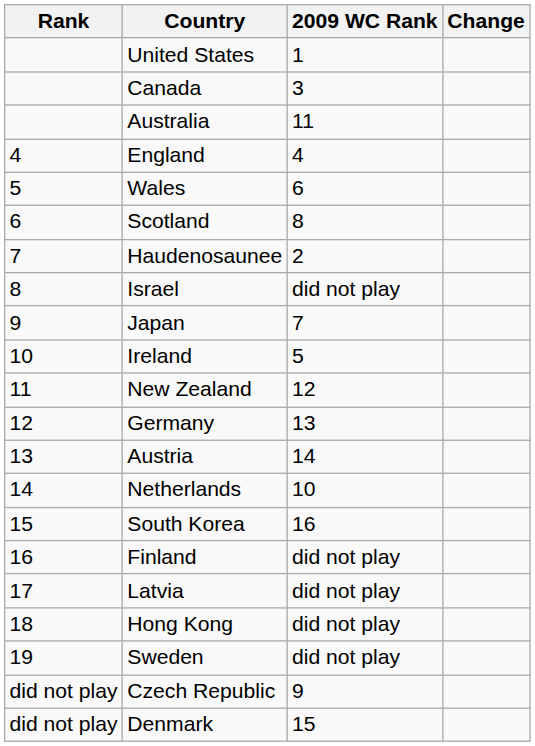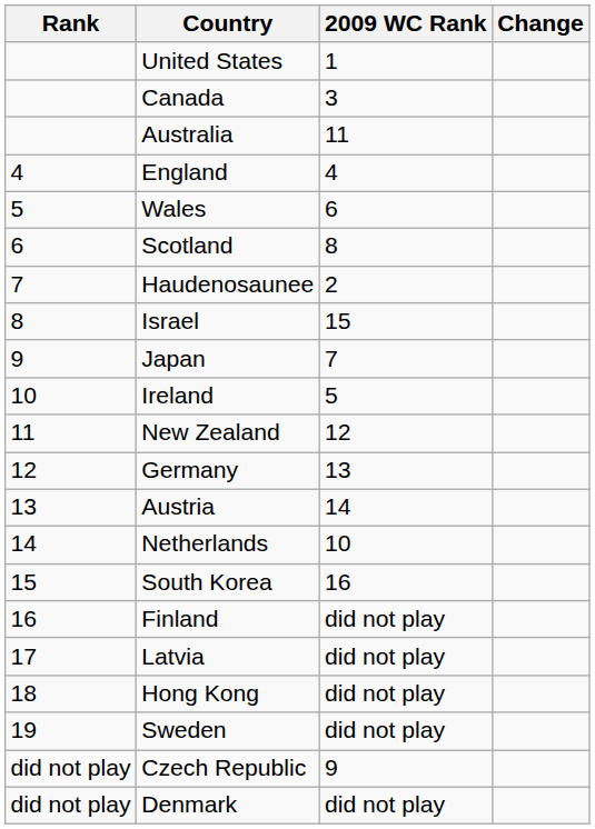Israel | 2009 WC Rank: did not play -> 15
Denmark | 2009 WC Rank: 15 -> did not play
